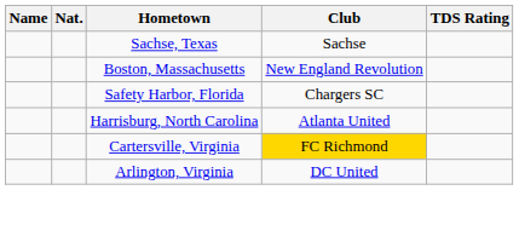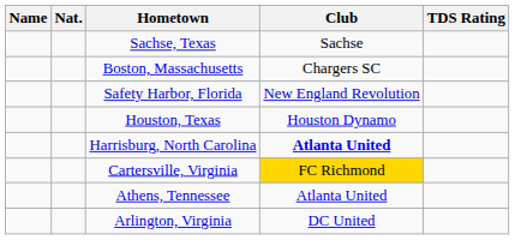Boston, Massachusetts | Club: New England Revolution -> Chargers SC
Safety Harbor, Florida | Club: Chargers SC -> New England Revolution
+ row: Houston, Texas | Houston Dynamo
Harrisburg, North Carolina | Club: normal -> bold
+ row: Athens, Tennessee | Atlanta United
